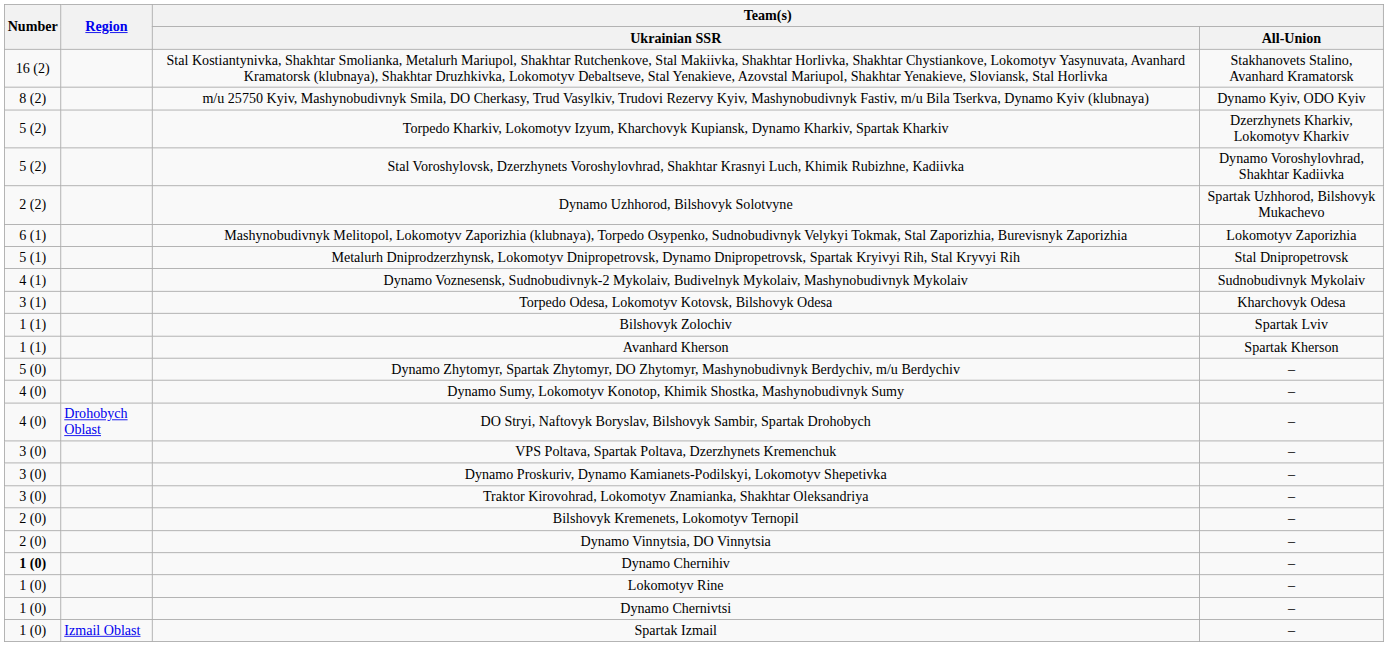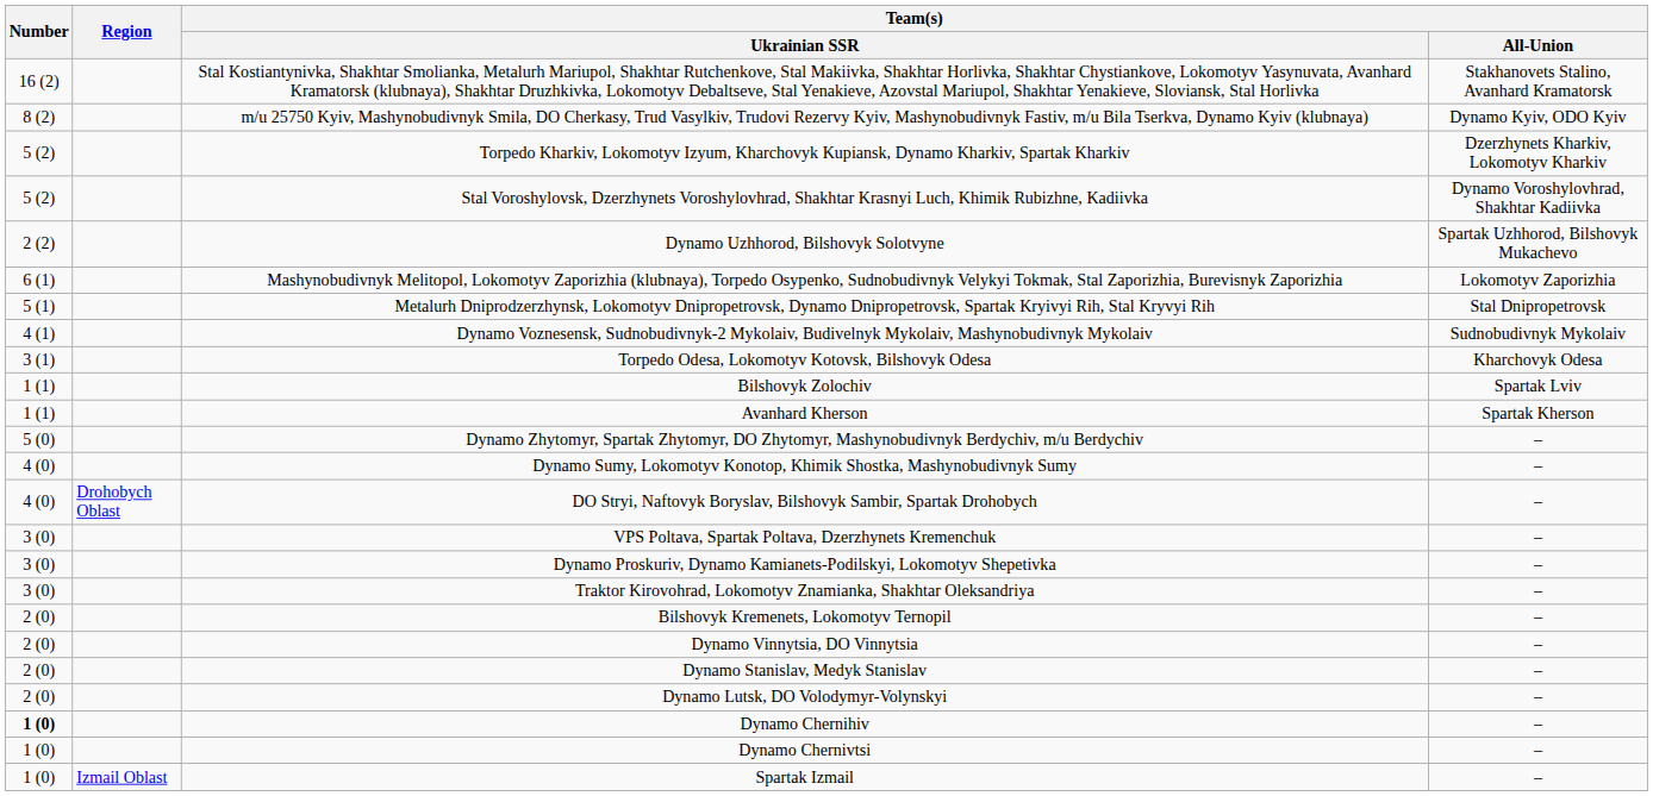+ row: 2 (0) | Dynamo Stanislav, Medyk Stanislav | –
+ row: 2 (0) | Dynamo Lutsk, DO Volodymyr-Volynskyi | –
- row: 1 (0) | Lokomotyv Rine | –
